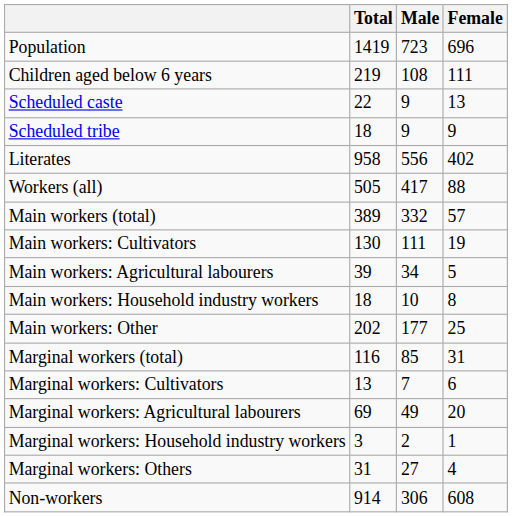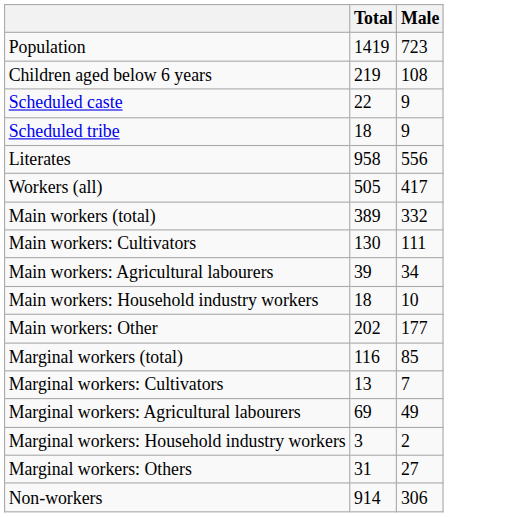- column: Female | 696 | 111 | 13 | 9 | 402 | 88 | 57 | 19 | 5 | 8 | 25 | 31 | 6 | 20 | 1 | 4 | 608
